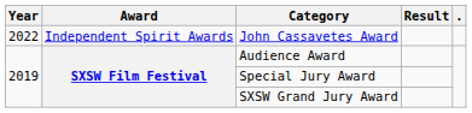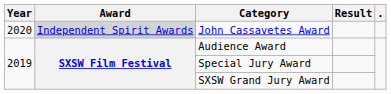John Cassavetes Award | Year: 2022 -> 2020
John Cassavetes Award | Award: no background -> lightgrey background
